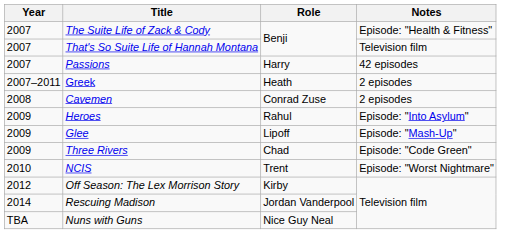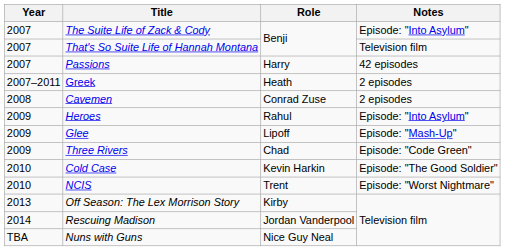The Suite Life of Zack & Cody | Notes: Episode: "Health & Fitness" -> Episode: "Into Asylum"
+ row: 2010 | Cold Case | Kevin Harkin | Episode: "The Good Soldier"
Off Season: The Lex Morrison Story | Year: 2012 -> 2013
